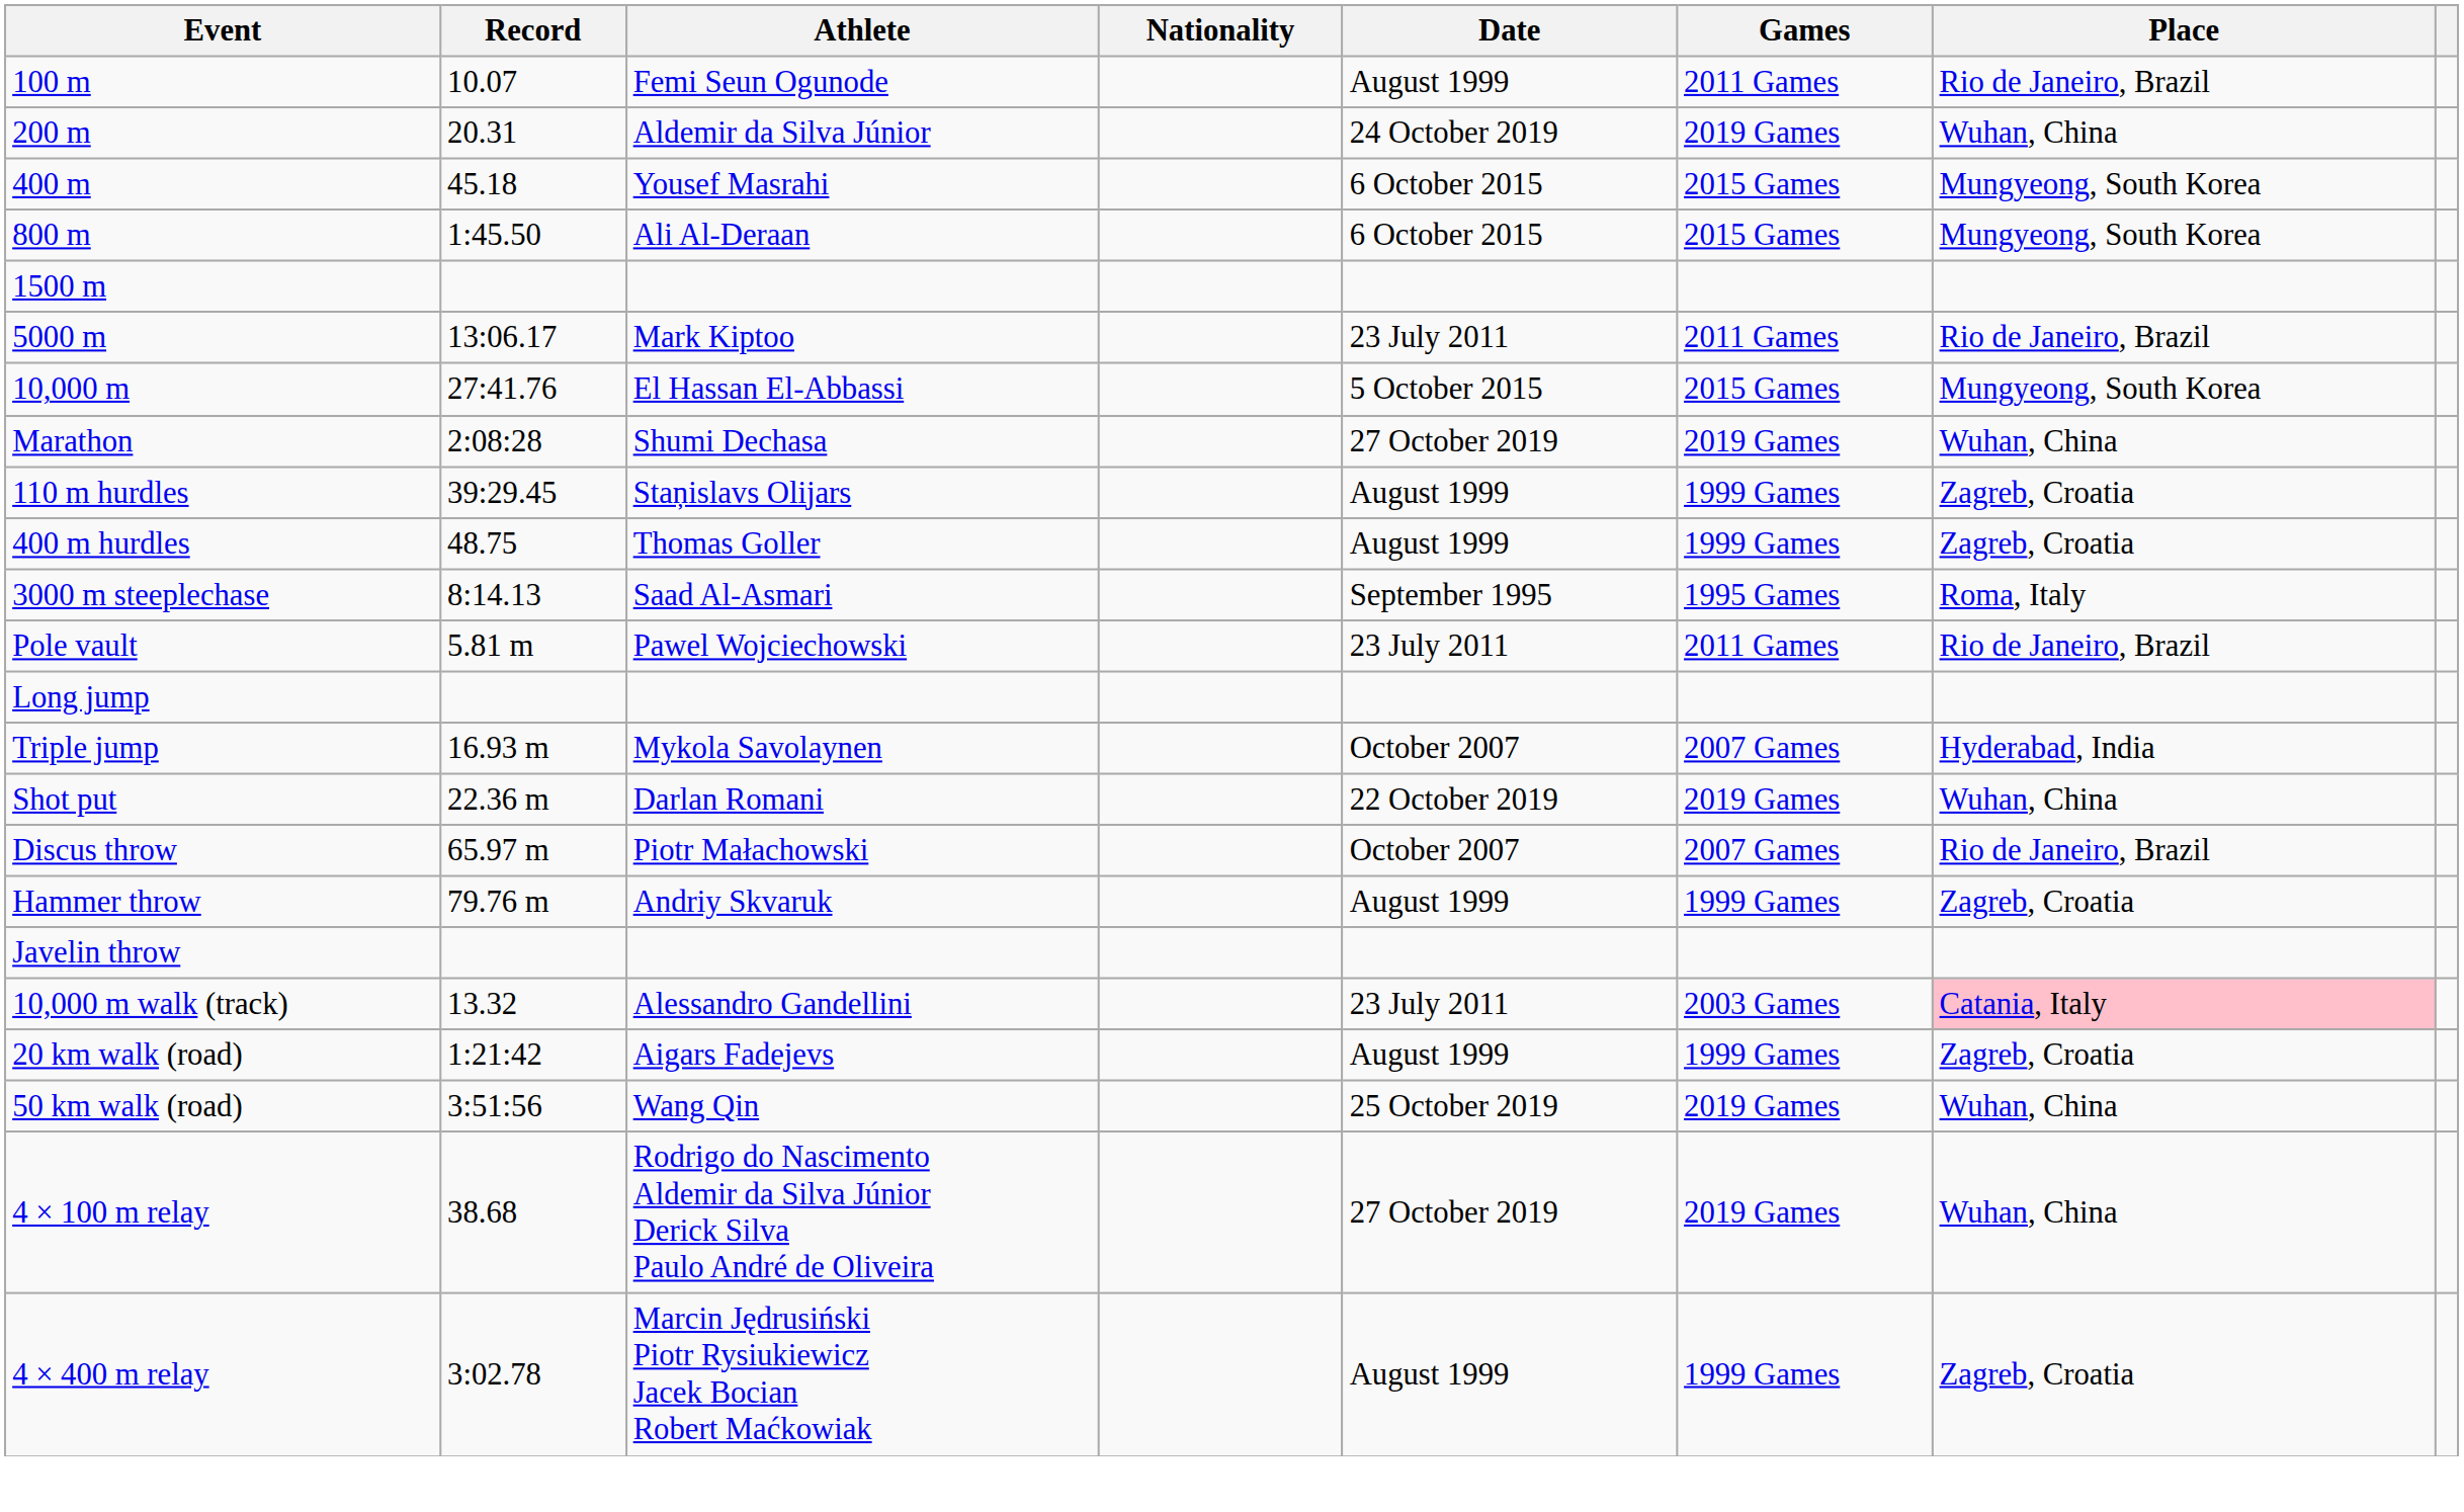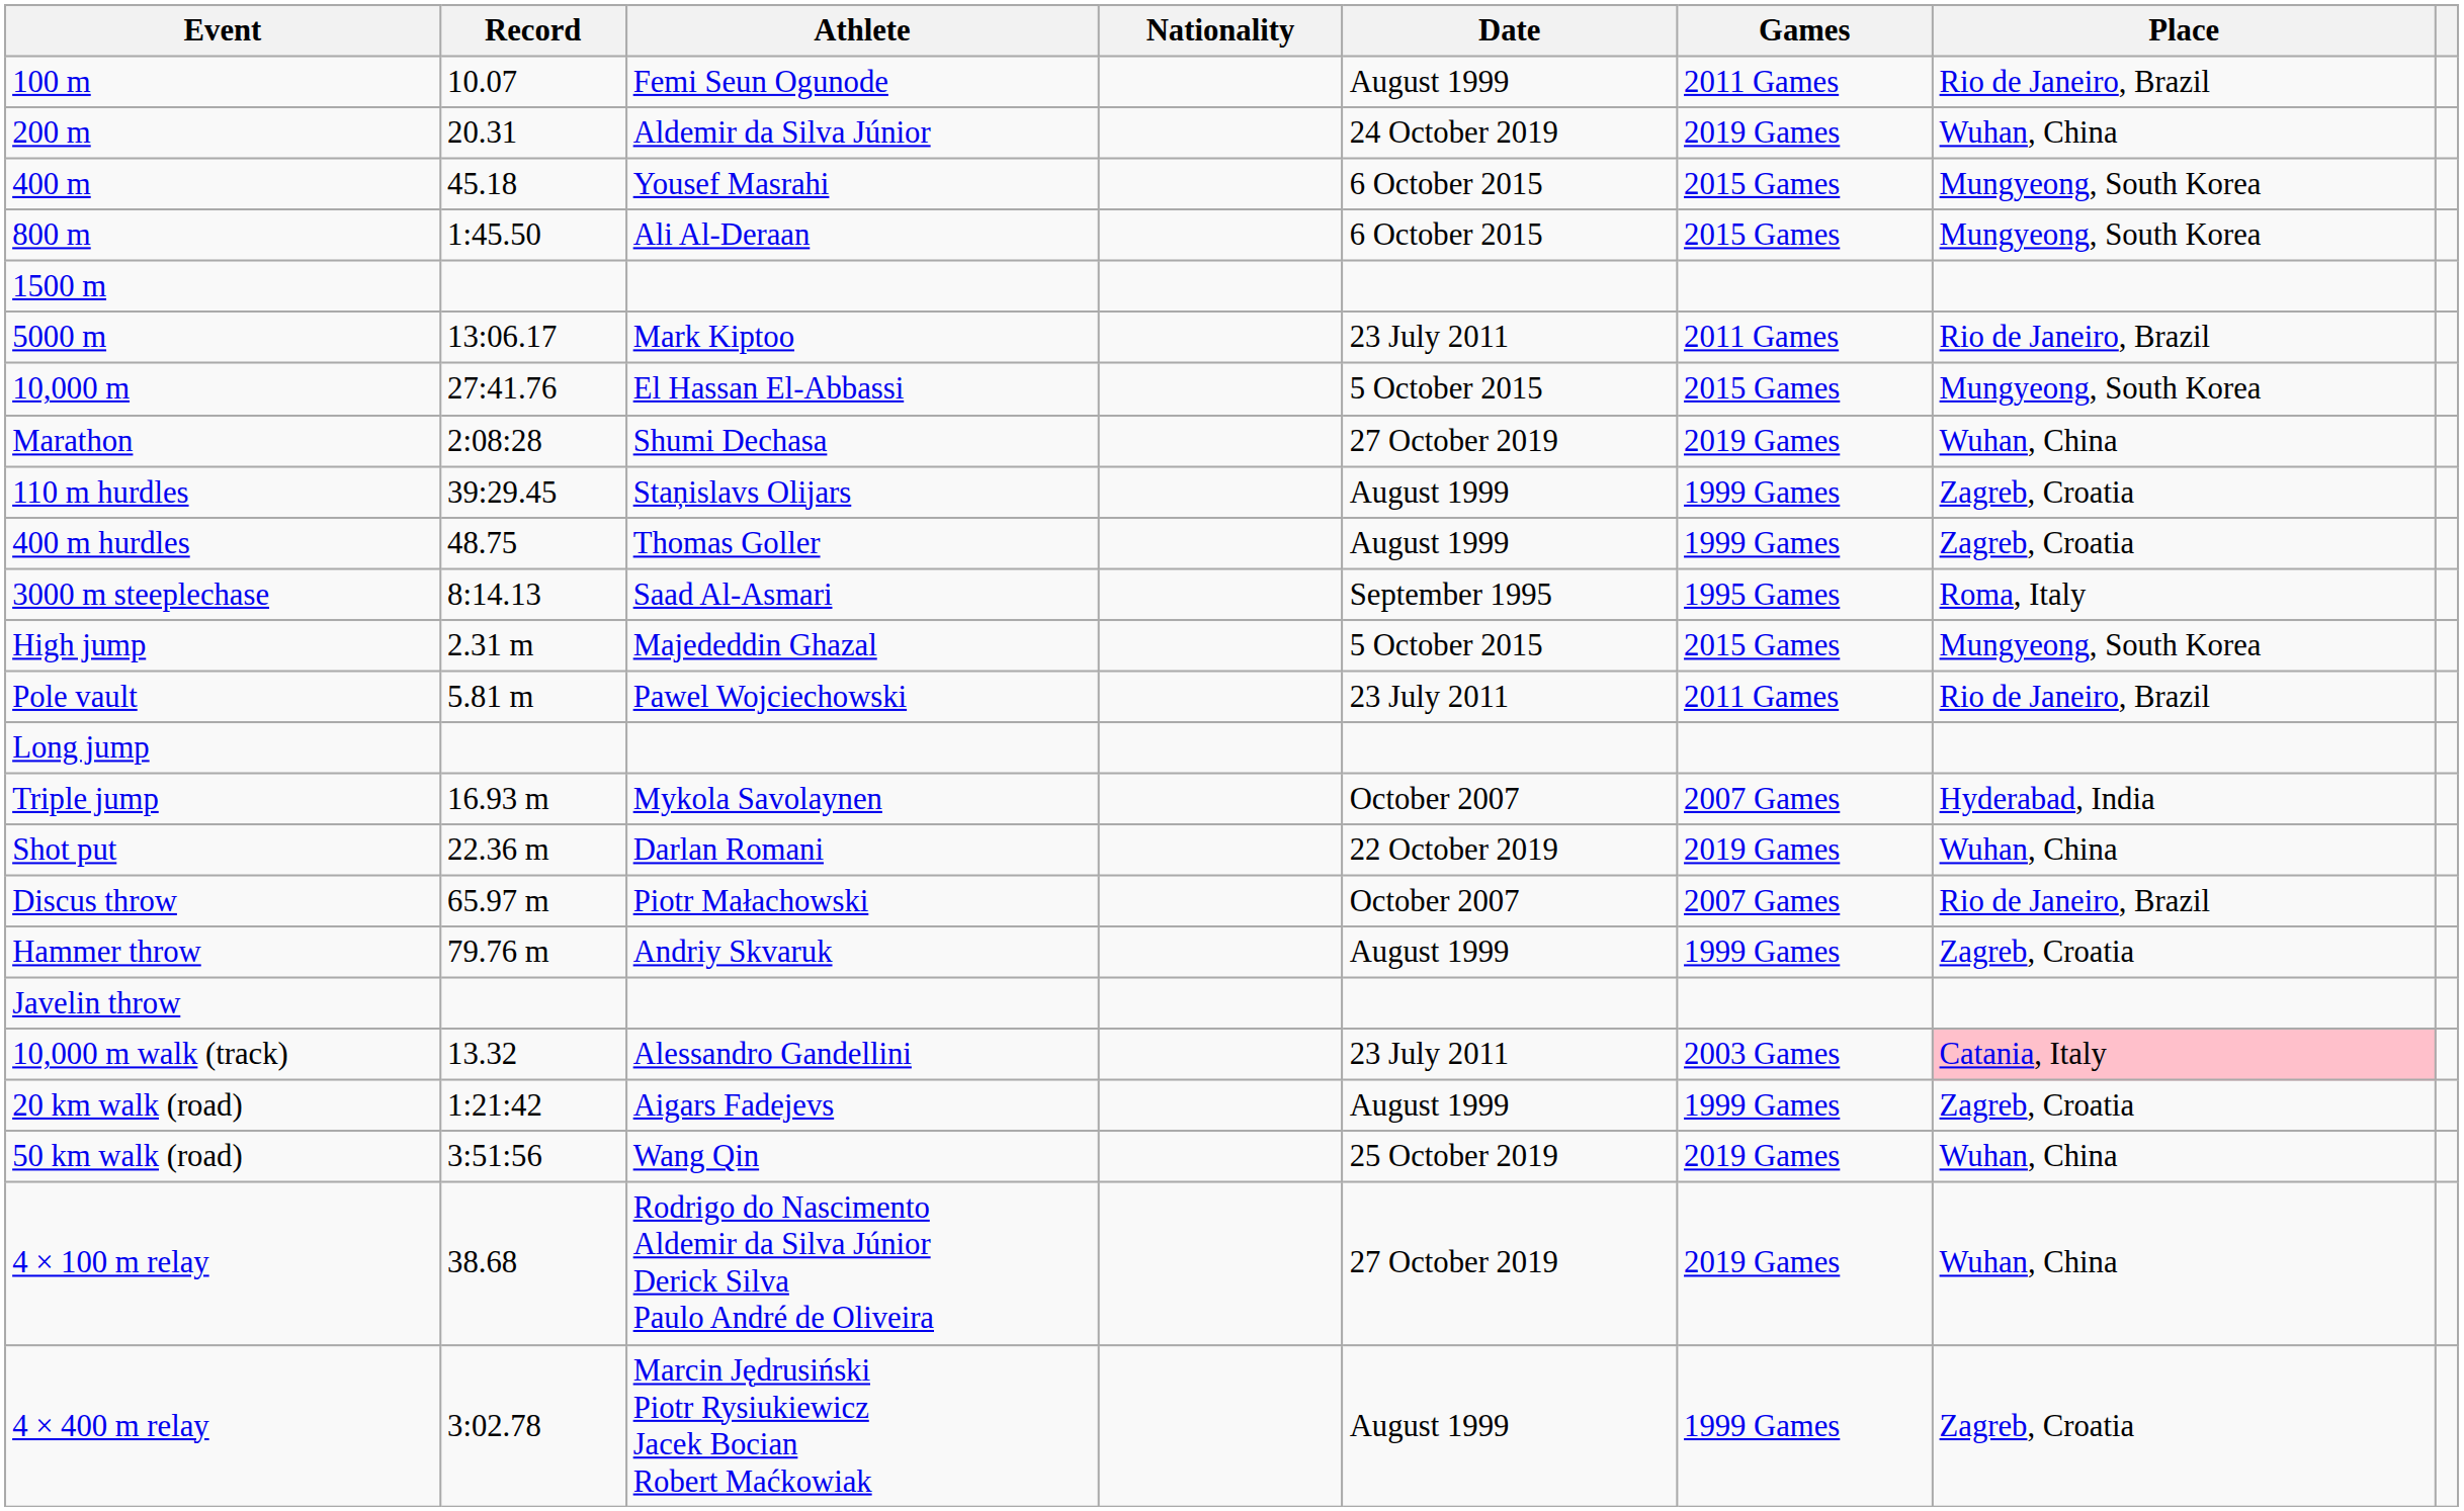+ row: High jump | 2.31 m | Majededdin Ghazal | 5 October 2015 | 2015 Games | Mungyeong, South Korea
